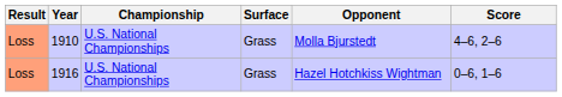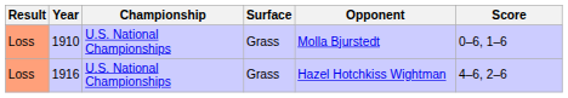1910 | Score: 4–6, 2–6 -> 0–6, 1–6
1916 | Score: 0–6, 1–6 -> 4–6, 2–6
